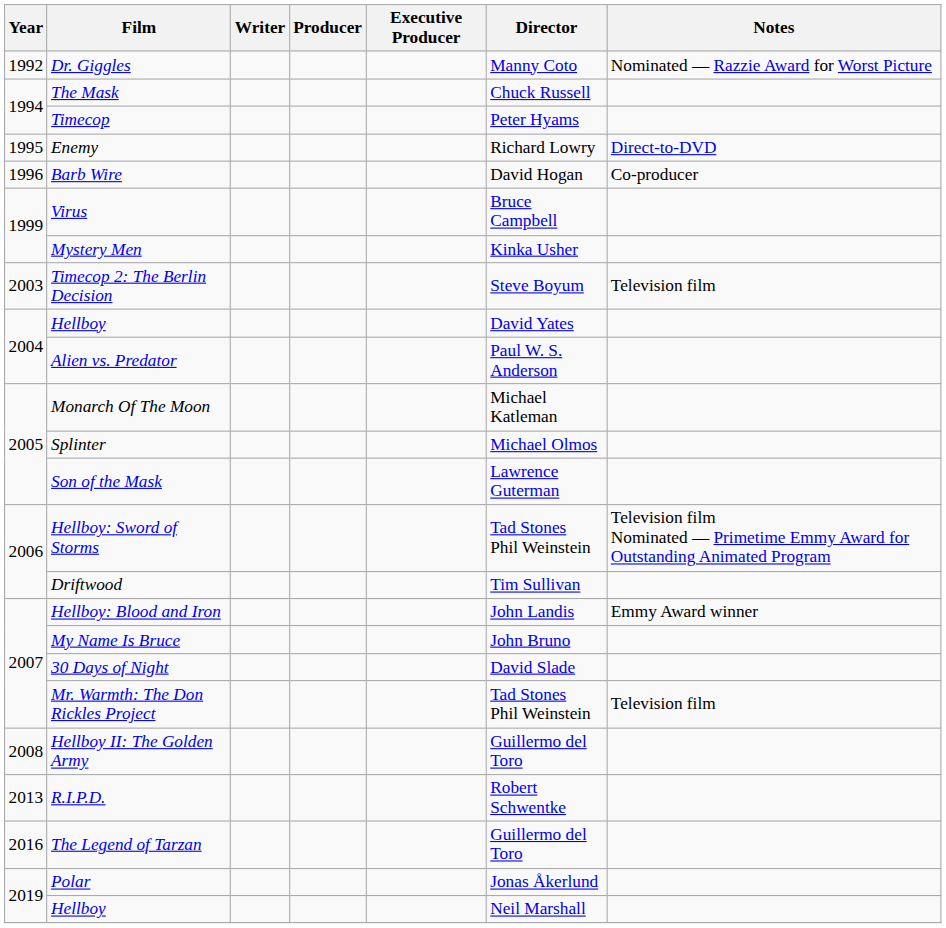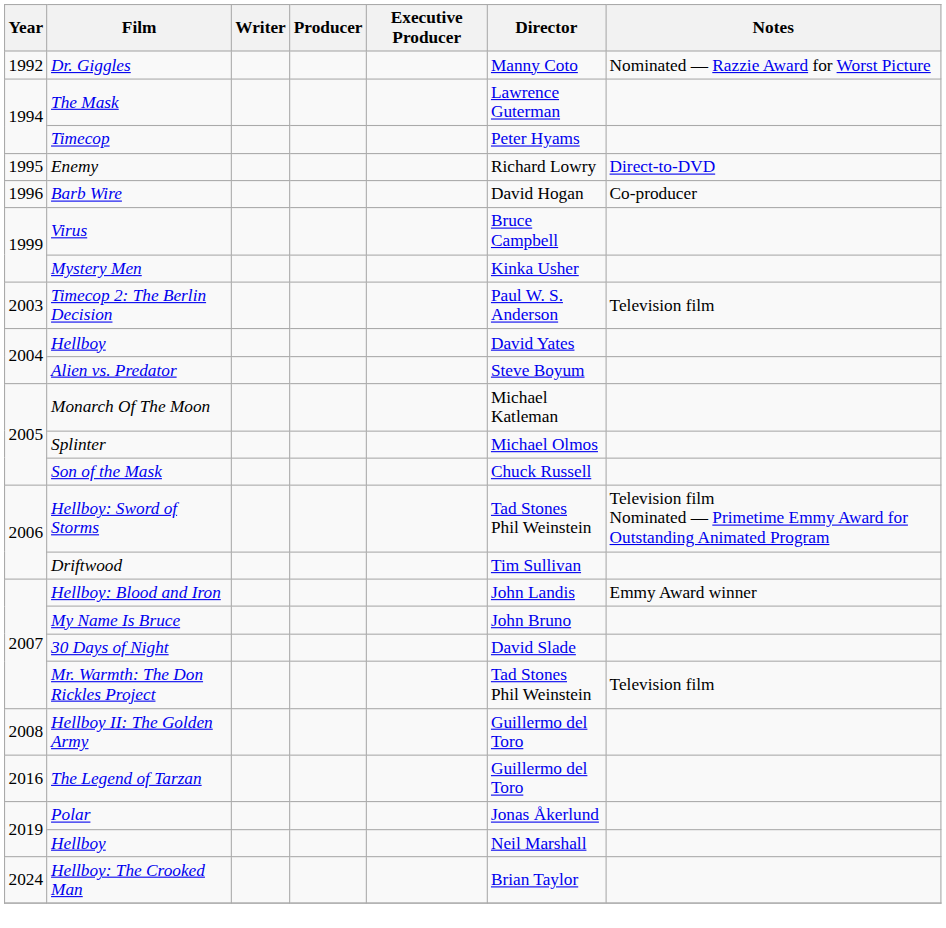The Mask | Director: Chuck Russell -> Lawrence Guterman
Timecop 2: The Berlin Decision | Director: Steve Boyum -> Paul W. S. Anderson
Alien vs. Predator | Director: Paul W. S. Anderson -> Steve Boyum
Son of the Mask | Director: Lawrence Guterman -> Chuck Russell
- row: 2013 | R.I.P.D. | Robert Schwentke
+ row: 2024 | Hellboy: The Crooked Man | Brian Taylor
